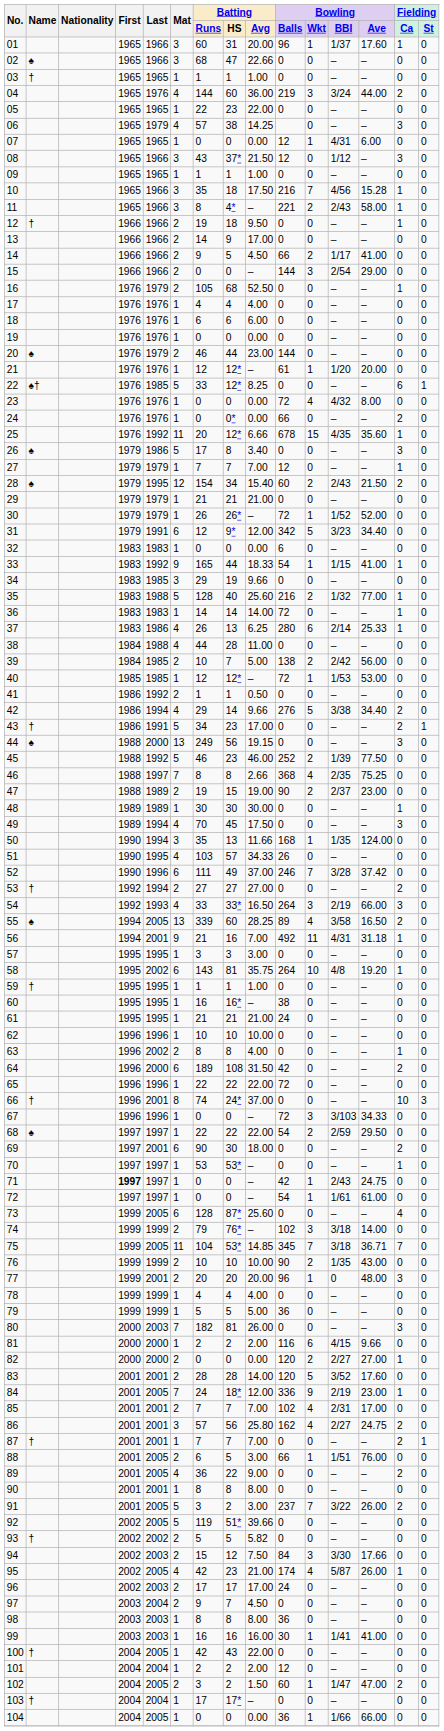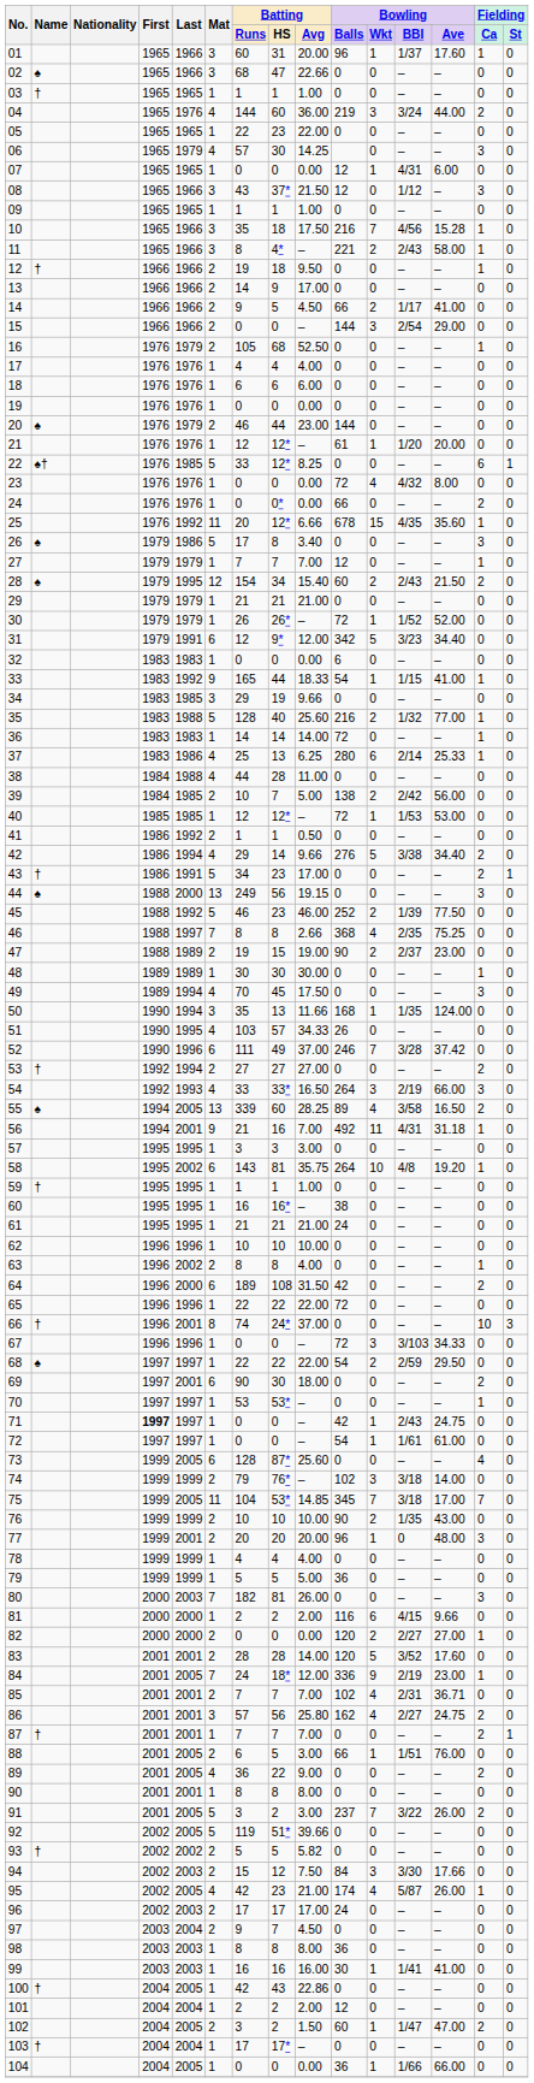06 | Batting / HS: 38 -> 30
37 | Batting / Runs: 26 -> 25
75 | Bowling / Ave: 36.71 -> 17.00
85 | Bowling / Ave: 17.00 -> 36.71
100 | Batting / Avg: 22.00 -> 22.86
